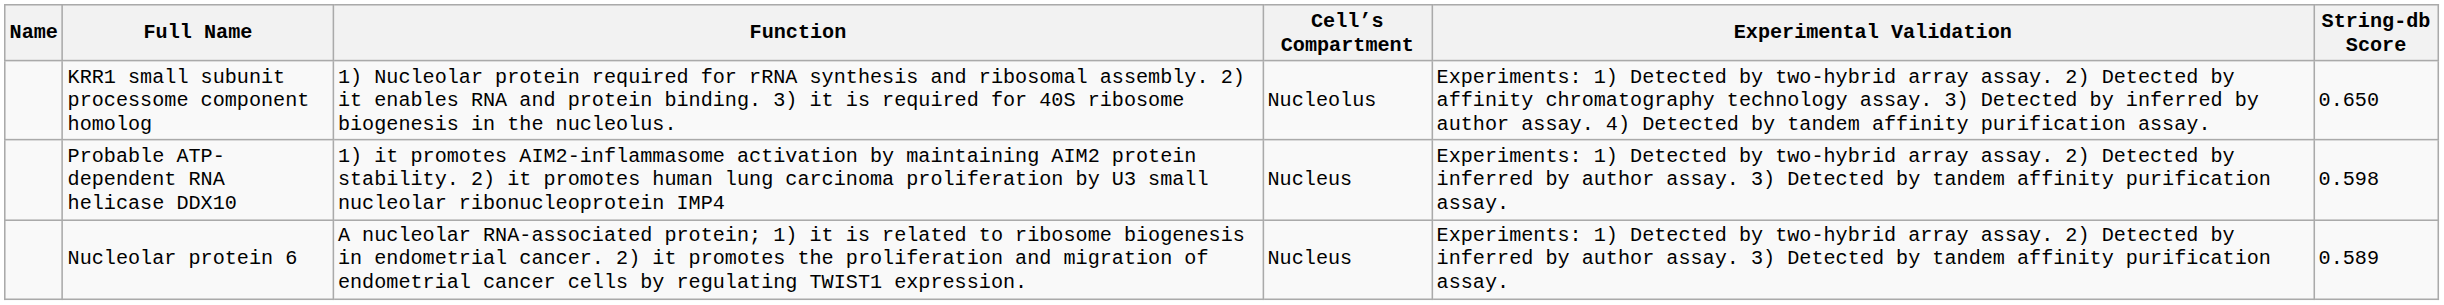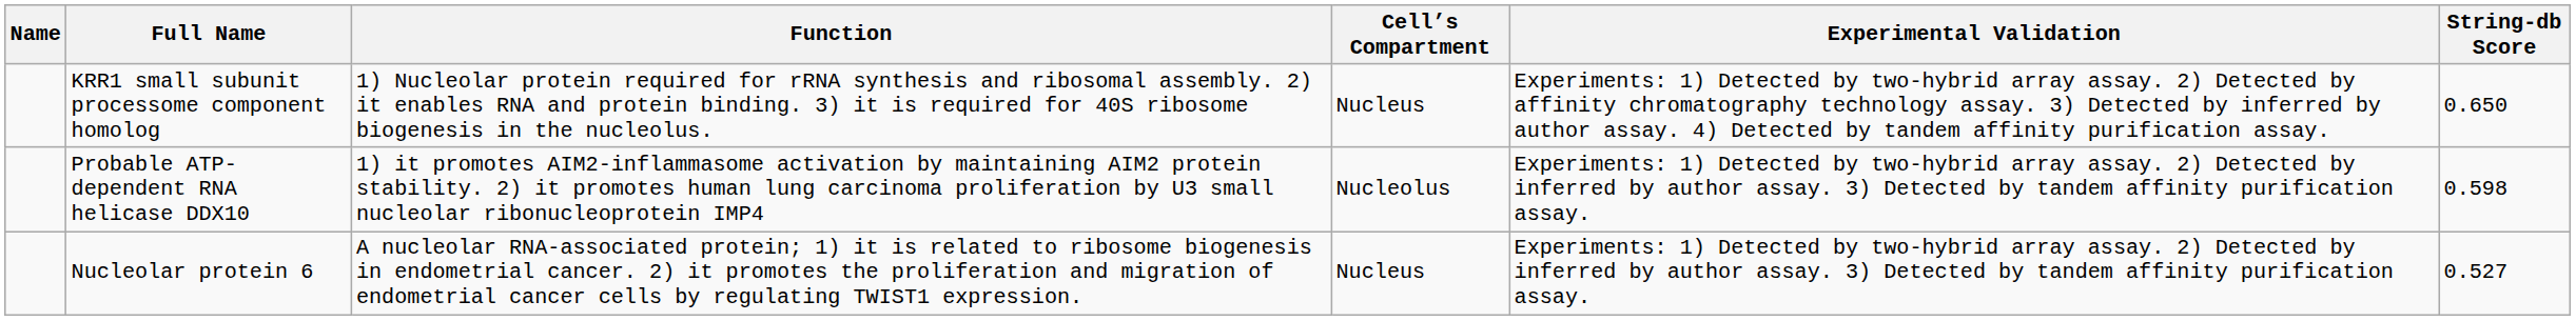KRR1 small subunit processome component homolog | Cell’s Compartment: Nucleolus -> Nucleus
Probable ATP-dependent RNA helicase DDX10 | Cell’s Compartment: Nucleus -> Nucleolus
Nucleolar protein 6 | String-db Score: 0.589 -> 0.527
